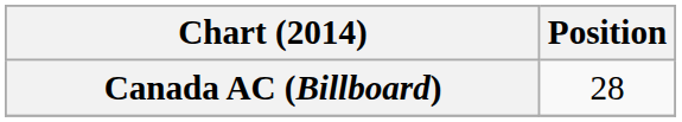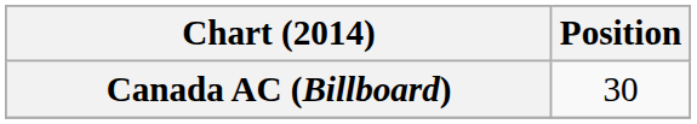Canada AC (Billboard) | Position: 28 -> 30
